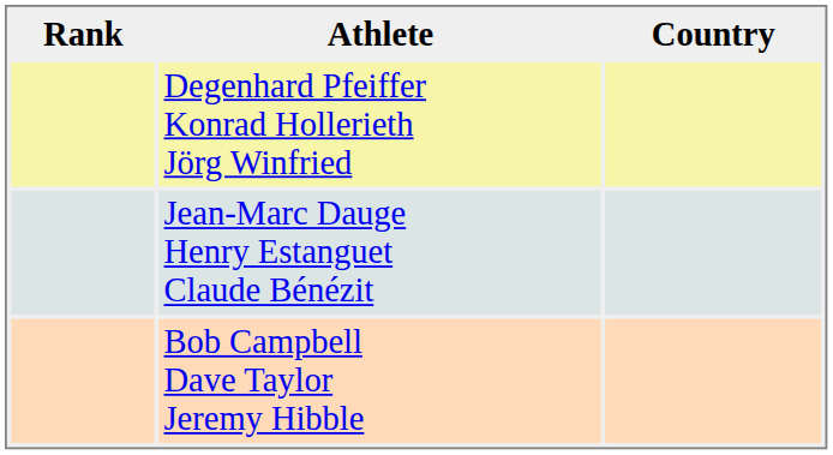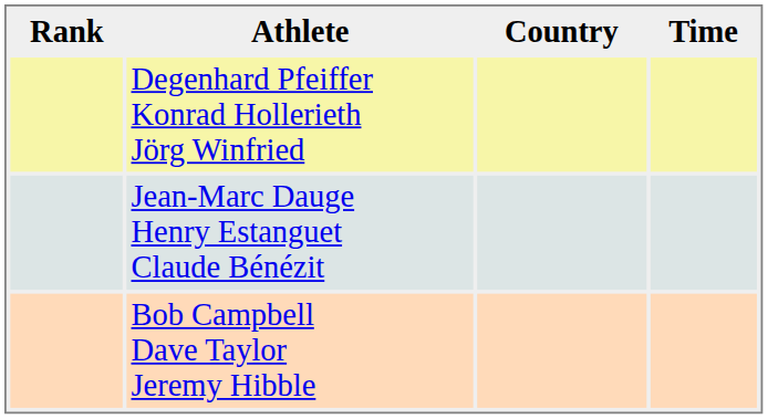+ column: Time
